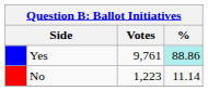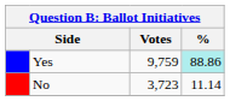Yes | Votes: 9,761 -> 9,759
No | Votes: 1,223 -> 3,723
